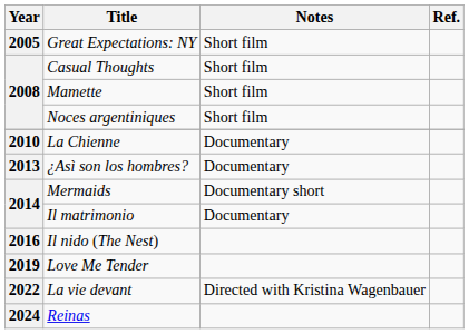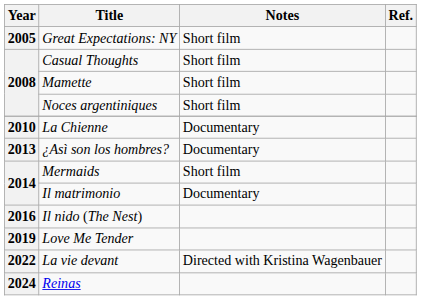Mermaids | Notes: Documentary short -> Short film
